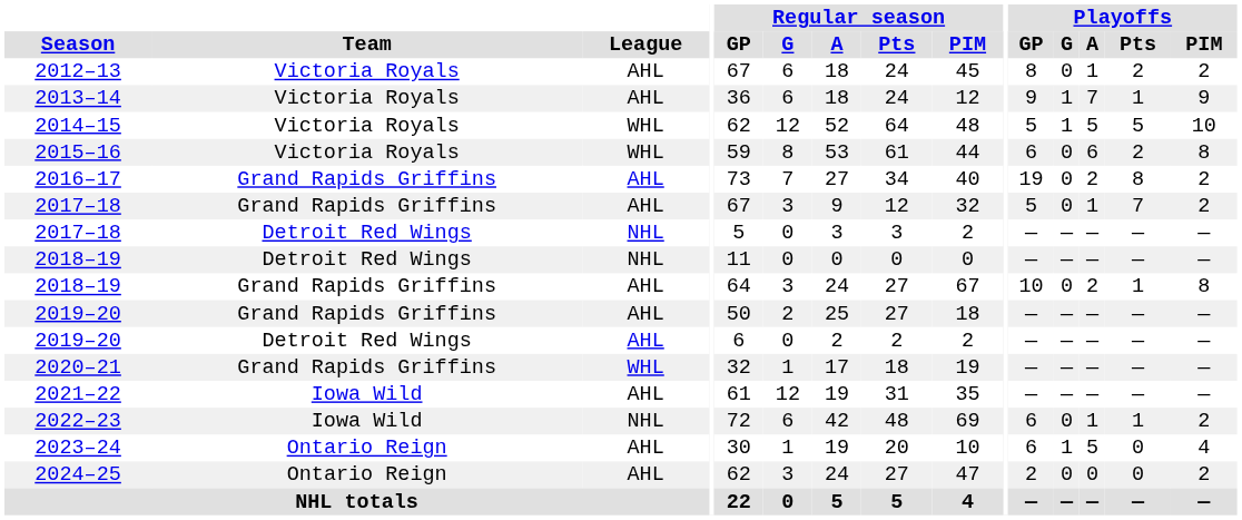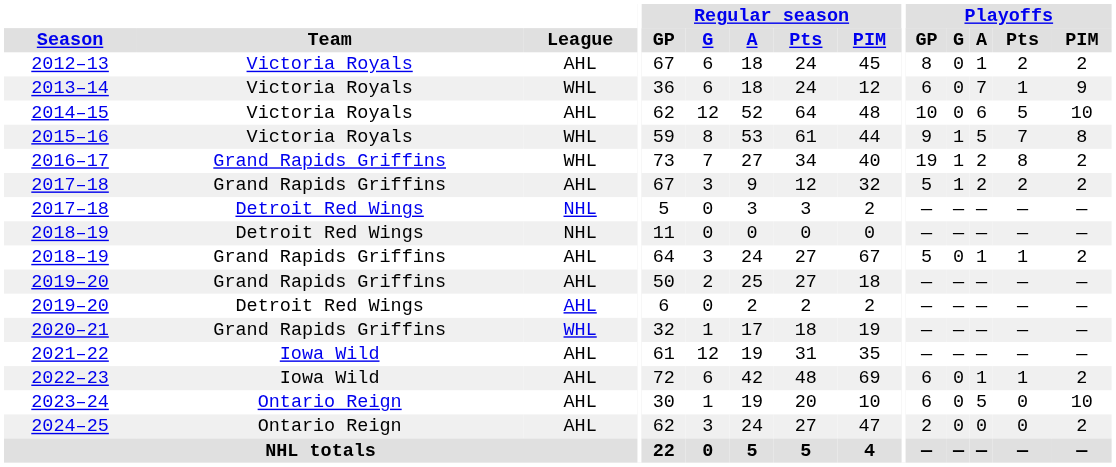2013–14 | League: AHL -> WHL
2013–14 | Playoffs / GP: 9 -> 6
2013–14 | Playoffs / G: 1 -> 0
2014–15 | League: WHL -> AHL
2014–15 | Playoffs / GP: 5 -> 10
2014–15 | Playoffs / G: 1 -> 0
2014–15 | Playoffs / A: 5 -> 6
2015–16 | Playoffs / GP: 6 -> 9
2015–16 | Playoffs / G: 0 -> 1
2015–16 | Playoffs / A: 6 -> 5
2015–16 | Playoffs / Pts: 2 -> 7
2016–17 | League: AHL -> WHL
2016–17 | Playoffs / G: 0 -> 1
2017–18 / Grand Rapids Griffins | Playoffs / G: 0 -> 1
2017–18 / Grand Rapids Griffins | Playoffs / A: 1 -> 2
2017–18 / Grand Rapids Griffins | Playoffs / Pts: 7 -> 2
2018–19 / Grand Rapids Griffins | Playoffs / GP: 10 -> 5
2018–19 / Grand Rapids Griffins | Playoffs / A: 2 -> 1
2018–19 / Grand Rapids Griffins | Playoffs / PIM: 8 -> 2
2022–23 | League: NHL -> AHL
2023–24 | Playoffs / G: 1 -> 0
2023–24 | Playoffs / PIM: 4 -> 10
